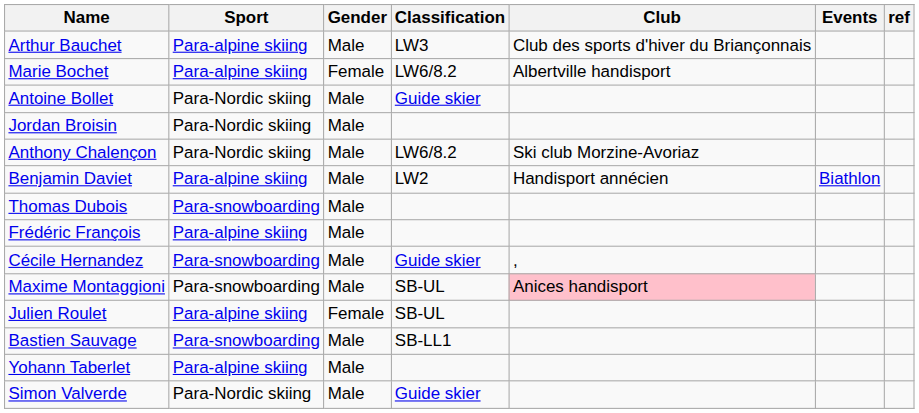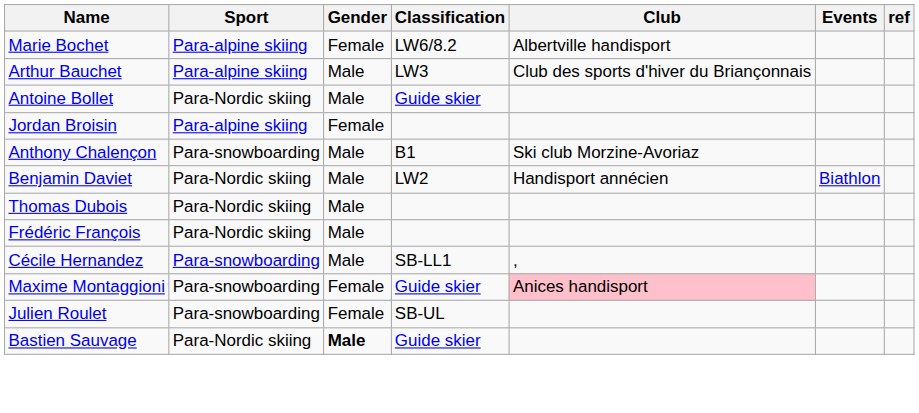rows swapped: Arthur Bauchet <-> Marie Bochet
Jordan Broisin | Sport: Para-Nordic skiing -> Para-alpine skiing
Jordan Broisin | Gender: Male -> Female
Anthony Chalençon | Sport: Para-Nordic skiing -> Para-snowboarding
Anthony Chalençon | Classification: LW6/8.2 -> B1
Benjamin Daviet | Sport: Para-alpine skiing -> Para-Nordic skiing
Thomas Dubois | Sport: Para-snowboarding -> Para-Nordic skiing
Frédéric François | Sport: Para-alpine skiing -> Para-Nordic skiing
Cécile Hernandez | Classification: Guide skier -> SB-LL1
Maxime Montaggioni | Gender: Male -> Female
Maxime Montaggioni | Classification: SB-UL -> Guide skier
Julien Roulet | Sport: Para-alpine skiing -> Para-snowboarding
Bastien Sauvage | Sport: Para-snowboarding -> Para-Nordic skiing
Bastien Sauvage | Gender: normal -> bold
Bastien Sauvage | Classification: SB-LL1 -> Guide skier
- row: Yohann Taberlet | Para-alpine skiing | Male
- row: Simon Valverde | Para-Nordic skiing | Male | Guide skier
